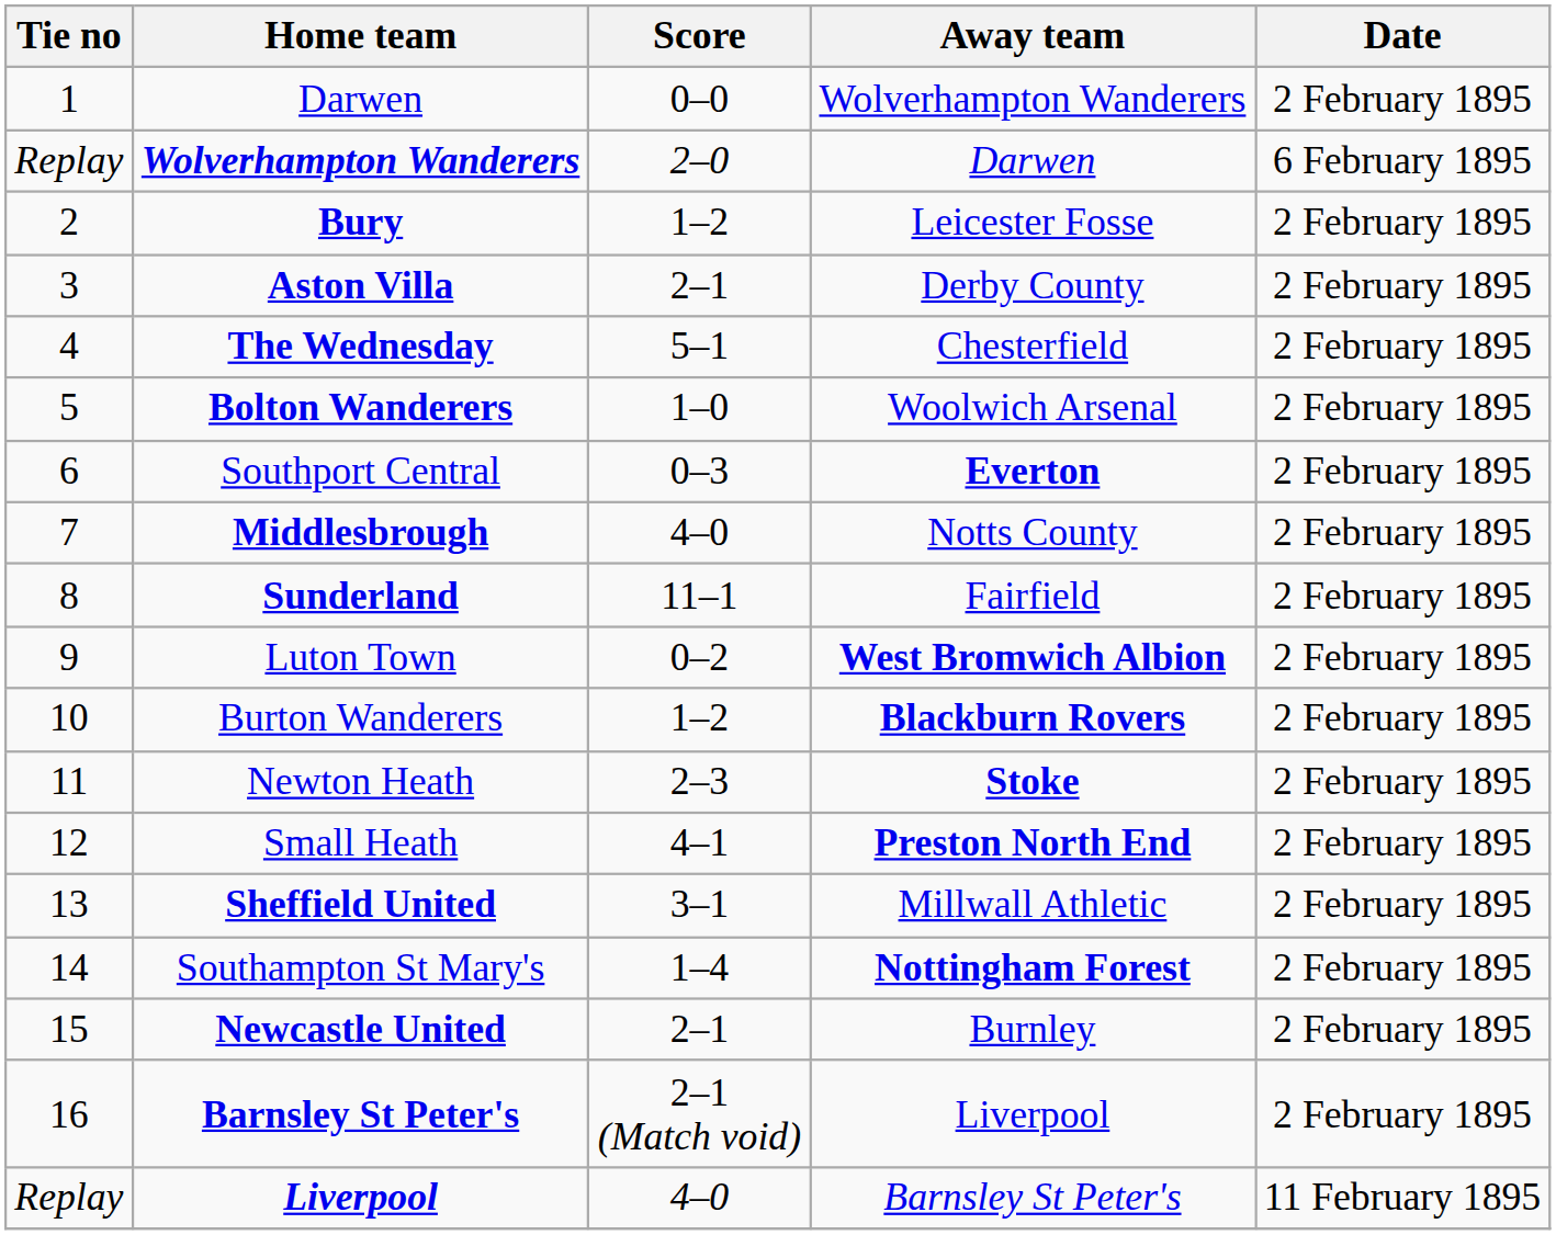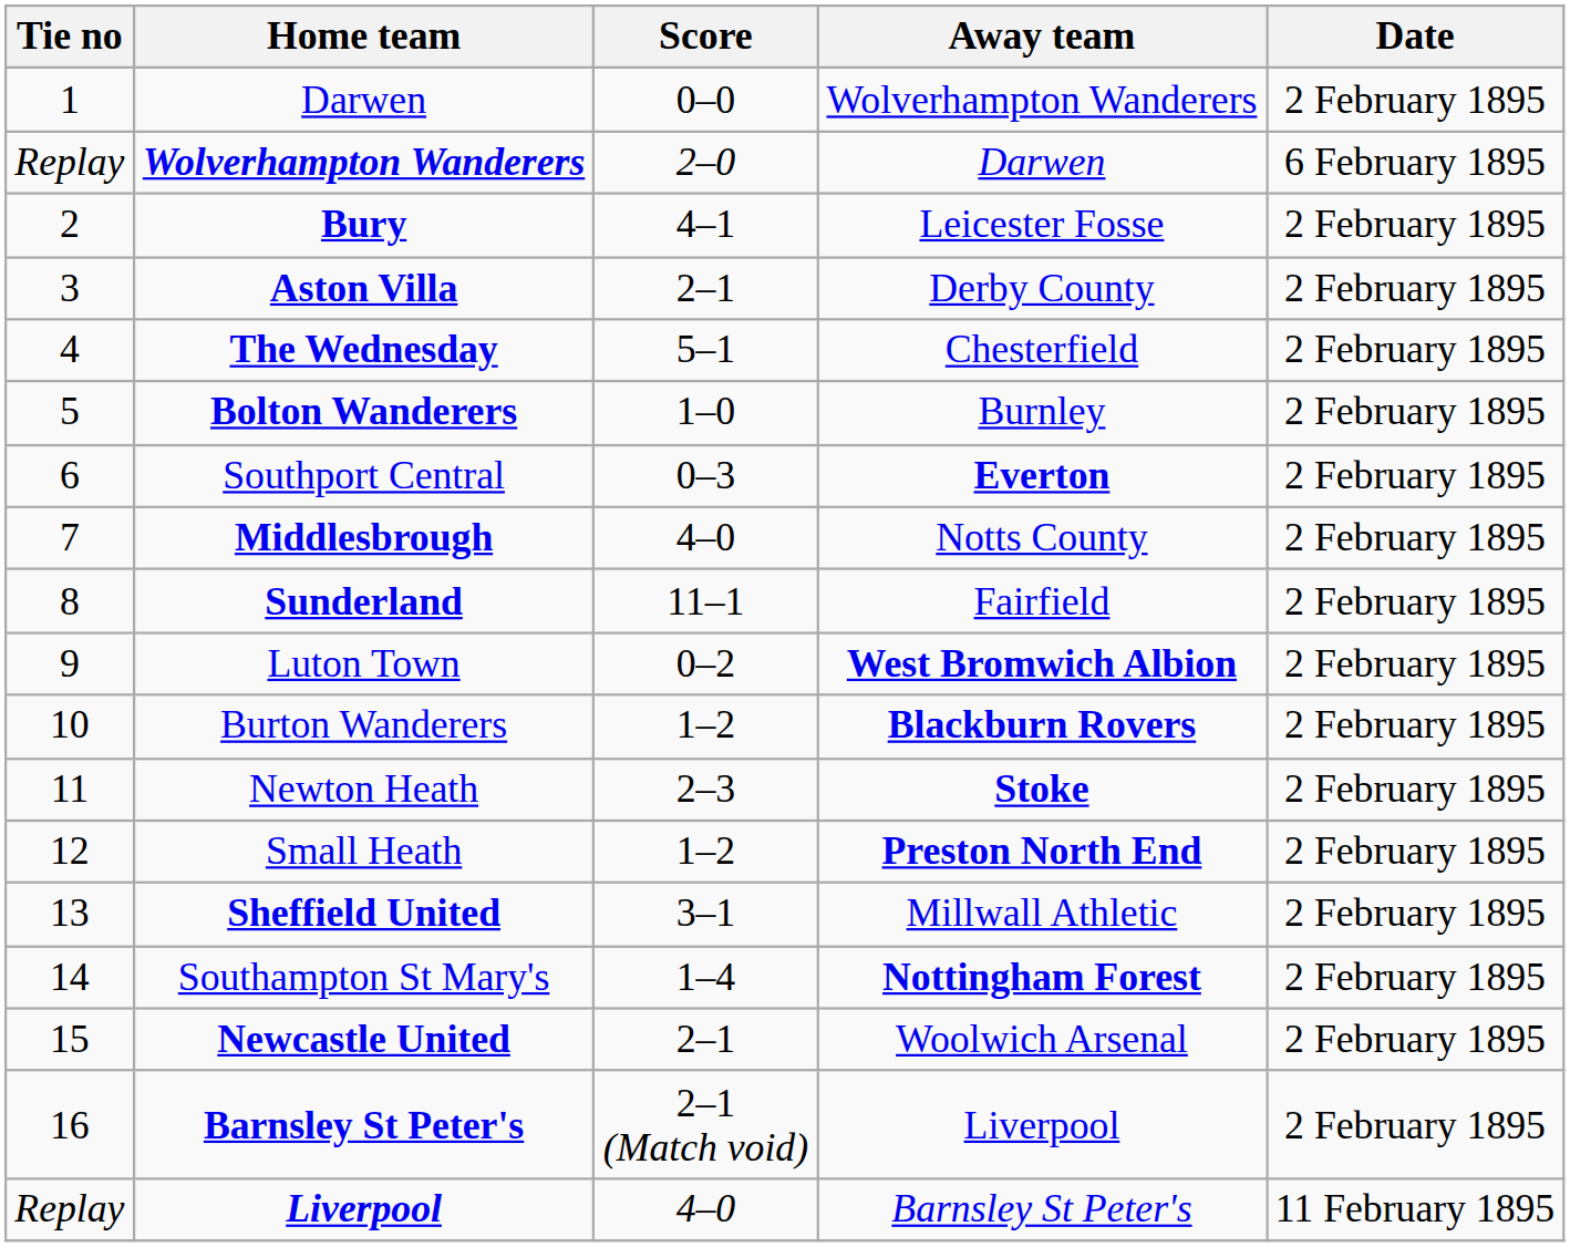Bury | Score: 1–2 -> 4–1
Bolton Wanderers | Away team: Woolwich Arsenal -> Burnley
Small Heath | Score: 4–1 -> 1–2
Newcastle United | Away team: Burnley -> Woolwich Arsenal
